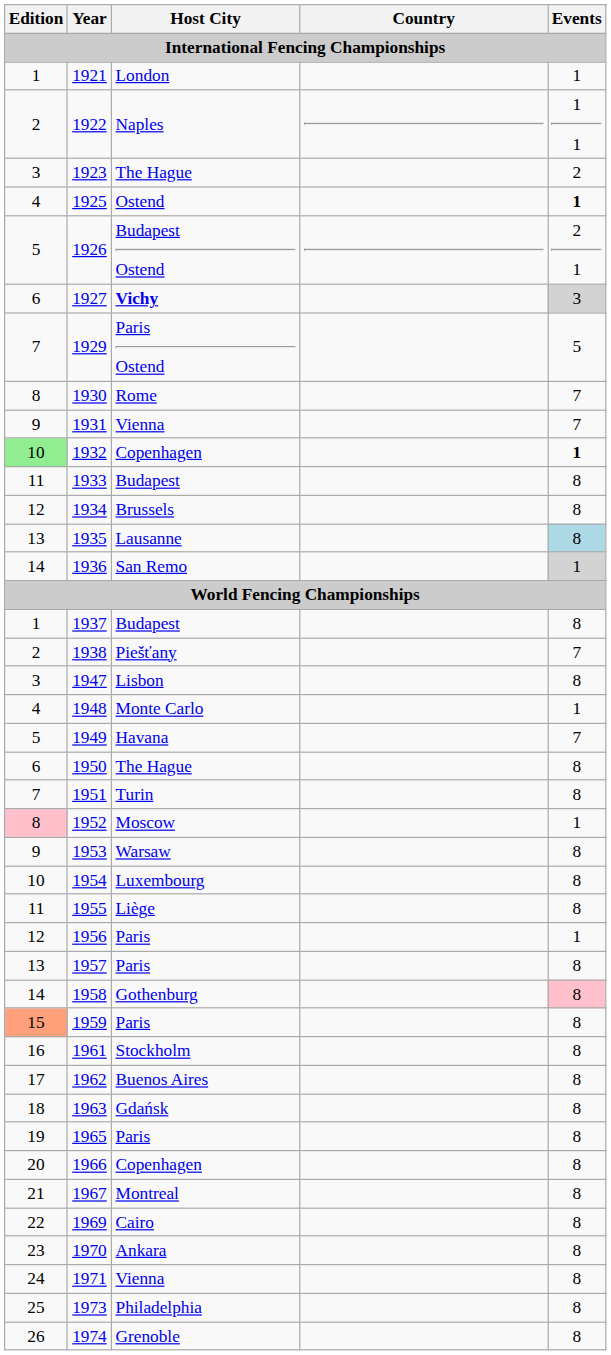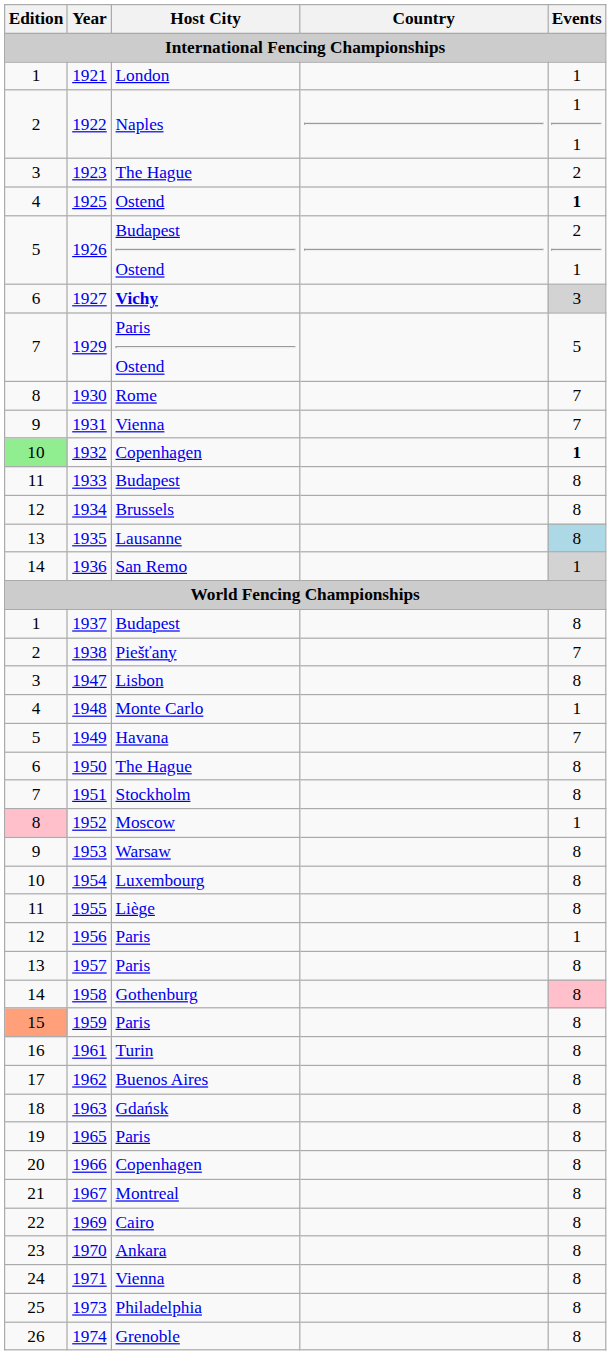1951 | Host City: Turin -> Stockholm
1961 | Host City: Stockholm -> Turin
